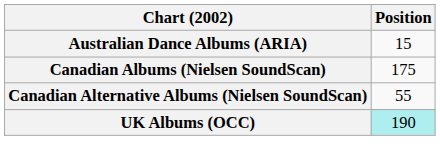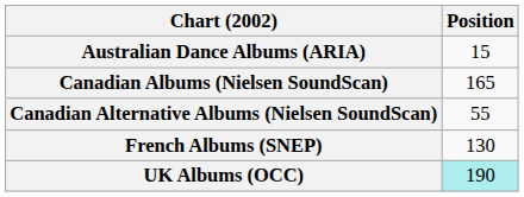Canadian Albums (Nielsen SoundScan) | Position: 175 -> 165
+ row: French Albums (SNEP) | 130
